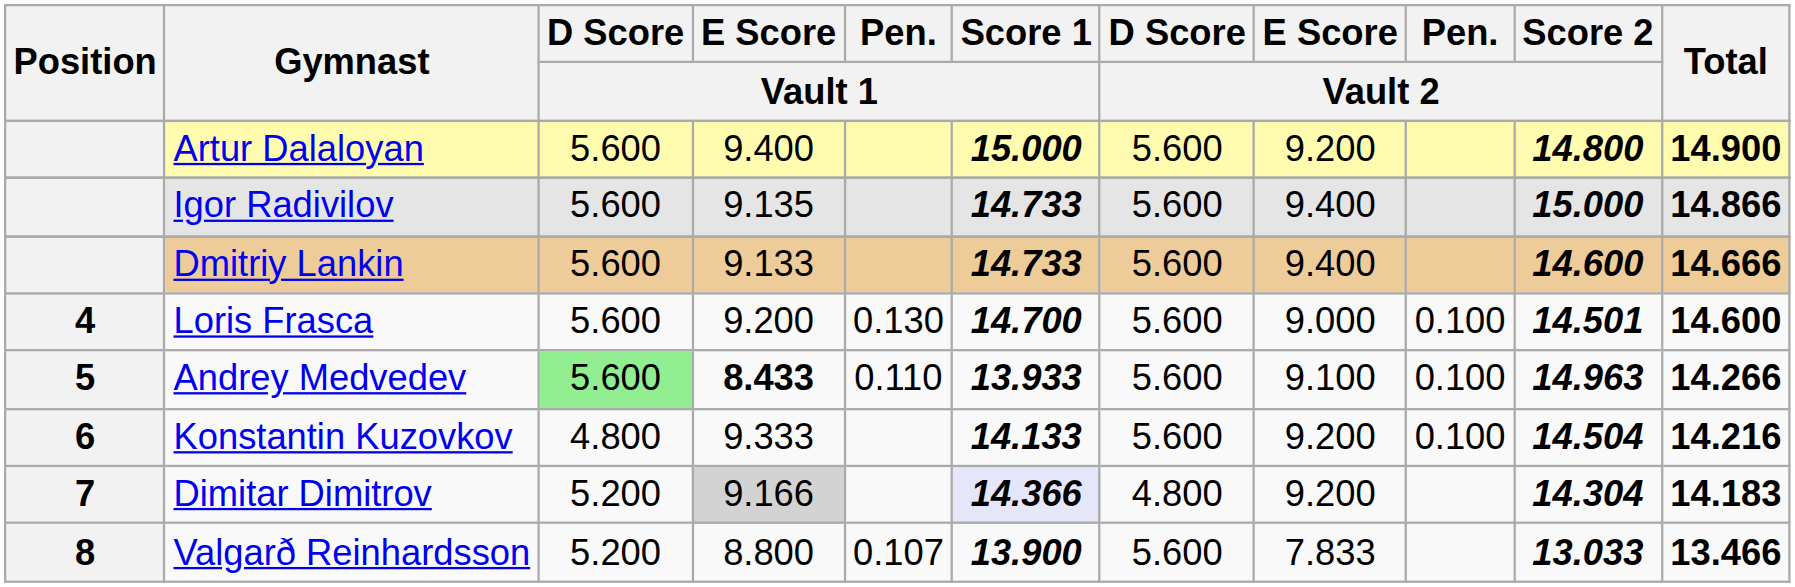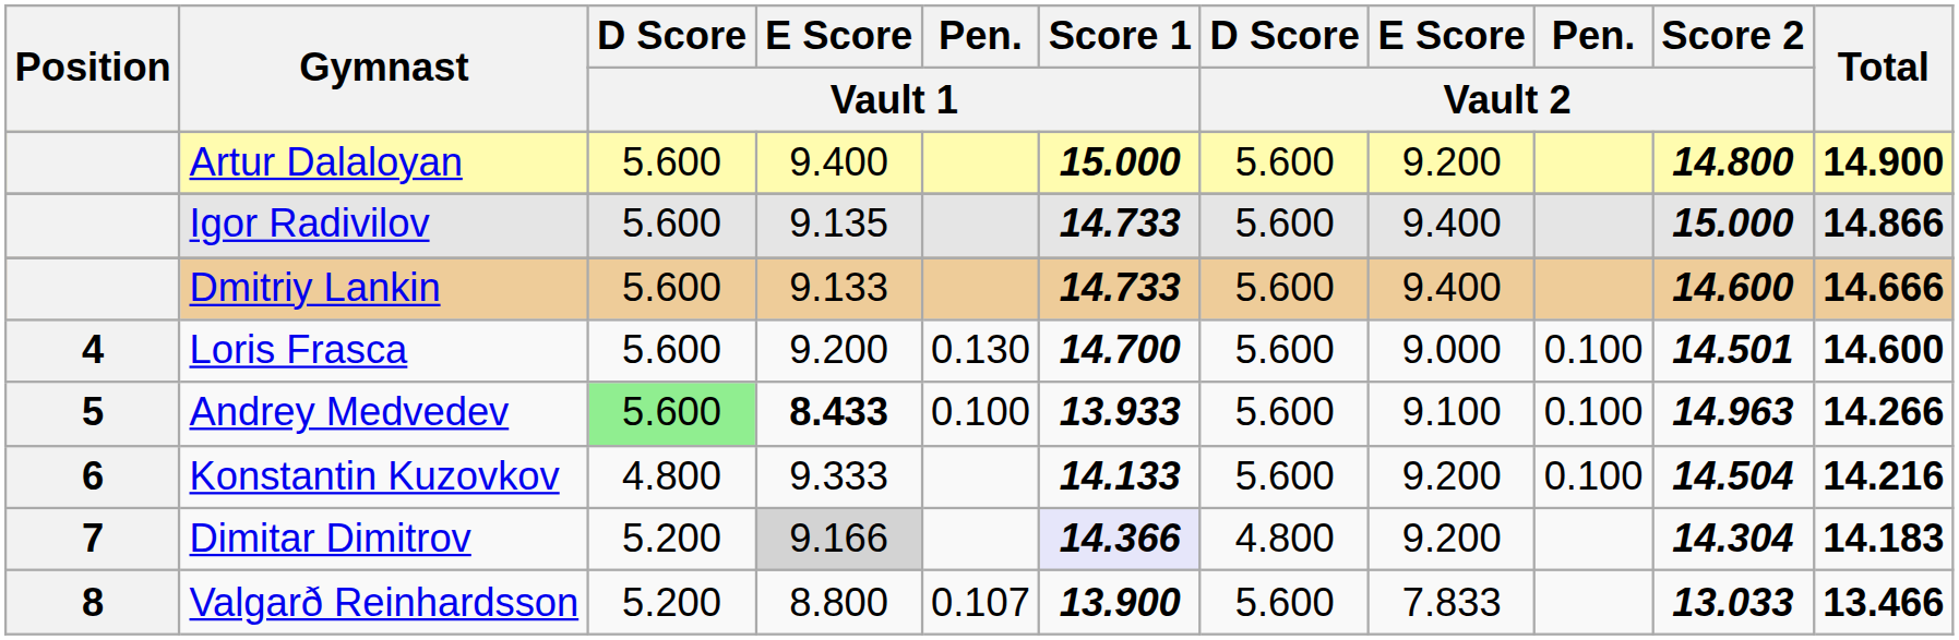Andrey Medvedev | Pen. / Vault 1: 0.110 -> 0.100
